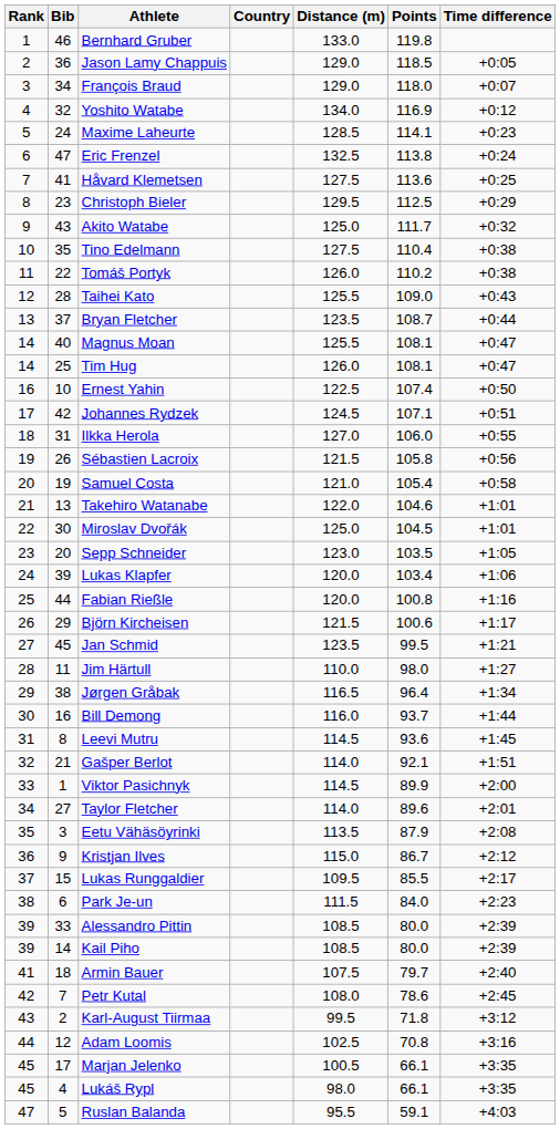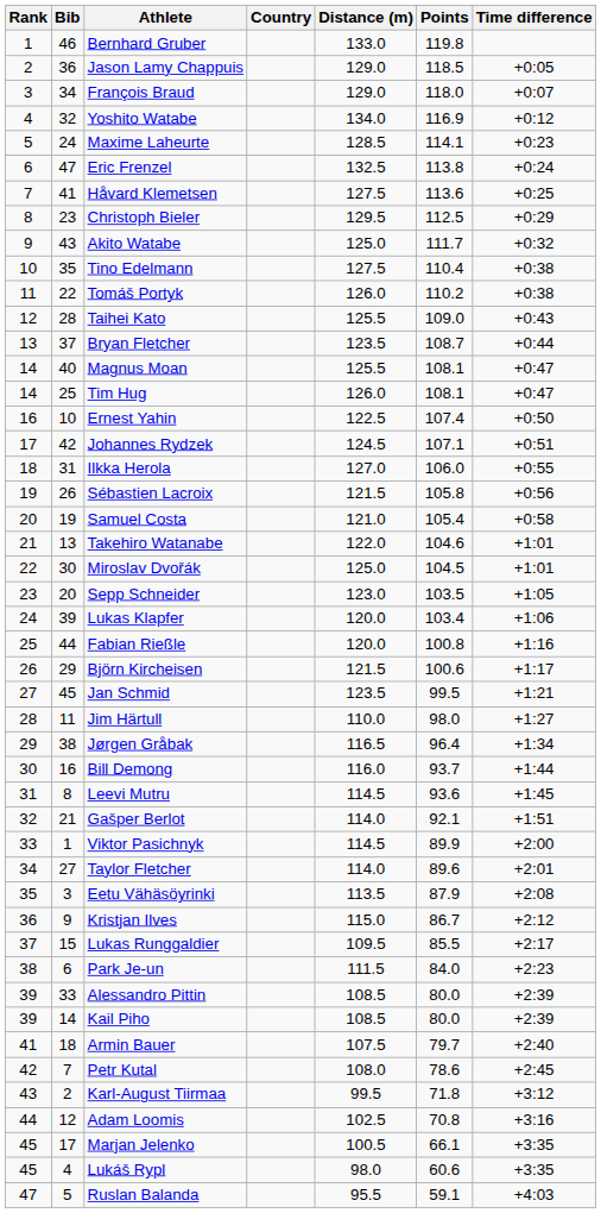Lukáš Rypl | Points: 66.1 -> 60.6
